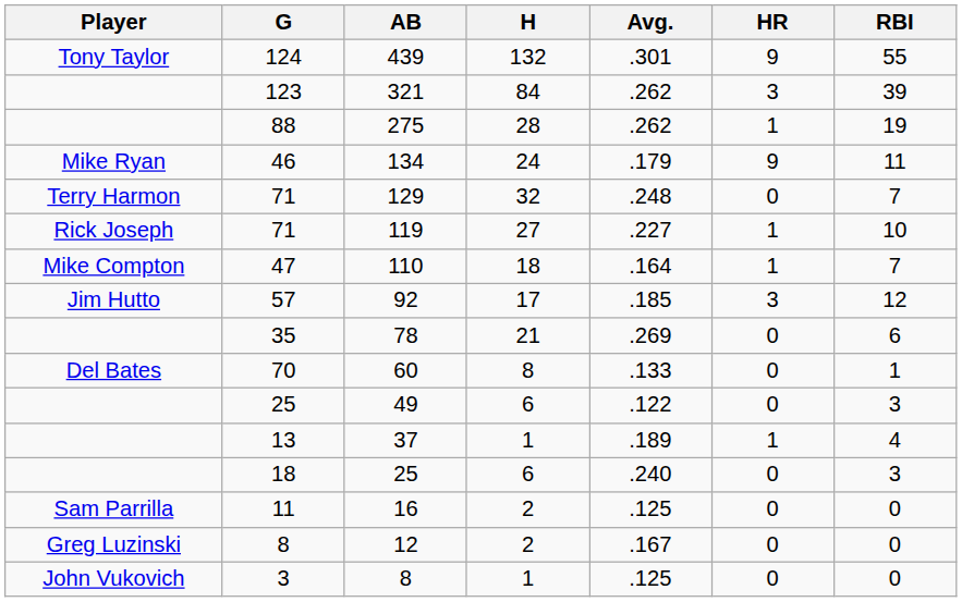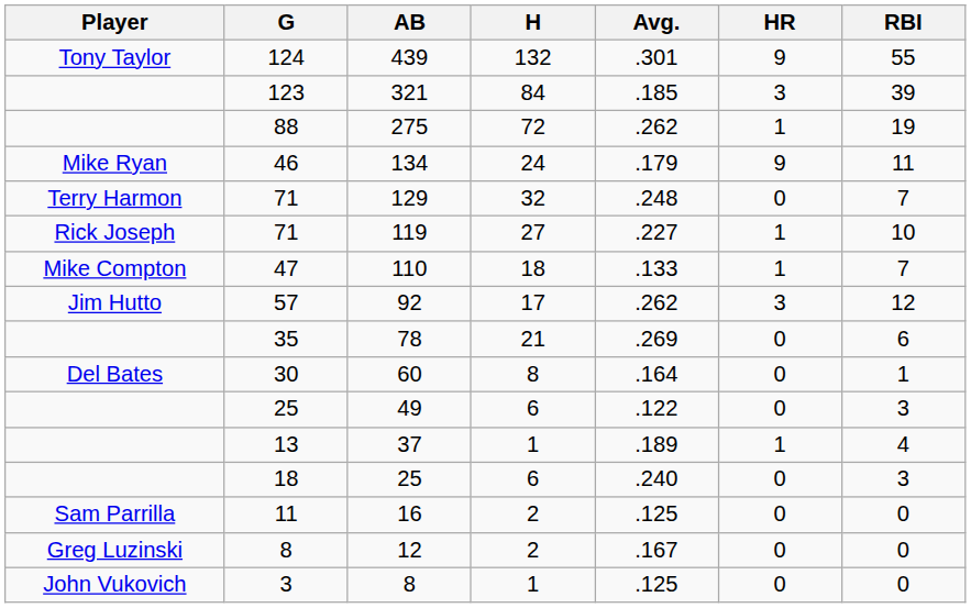321 | Avg.: .262 -> .185
275 | H: 28 -> 72
110 | Avg.: .164 -> .133
92 | Avg.: .185 -> .262
60 | G: 70 -> 30
60 | Avg.: .133 -> .164
